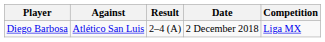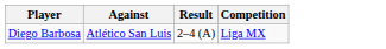- column: Date | 2 December 2018
